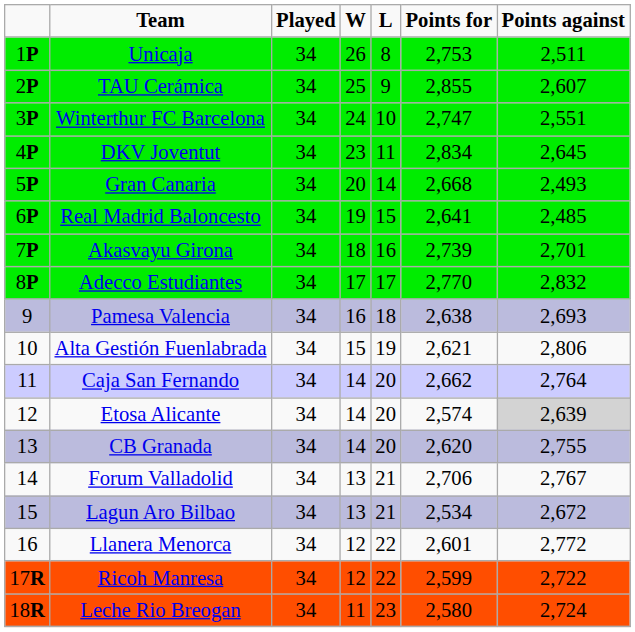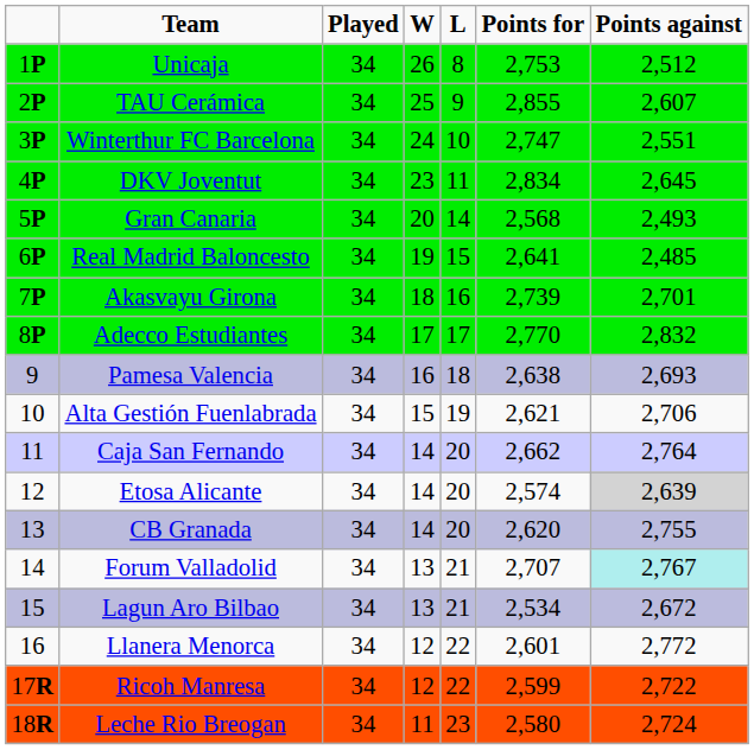Unicaja | Points against: 2,511 -> 2,512
Gran Canaria | Points for: 2,668 -> 2,568
Alta Gestión Fuenlabrada | Points against: 2,806 -> 2,706
Forum Valladolid | Points for: 2,706 -> 2,707
Forum Valladolid | Points against: no background -> paleturquoise background
